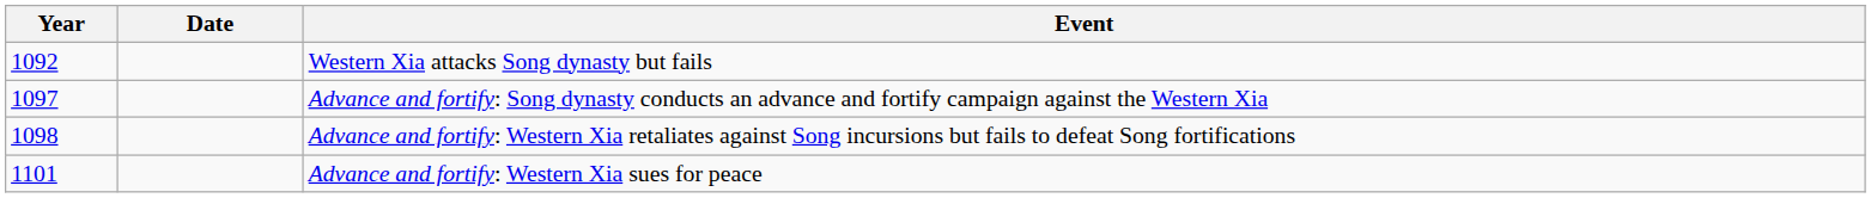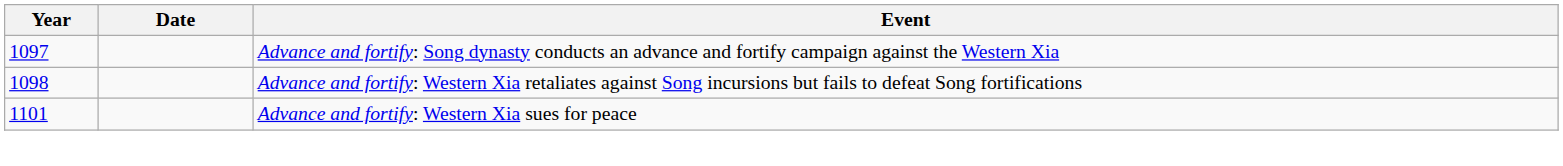- row: 1092 | Western Xia attacks Song dynasty but fails
